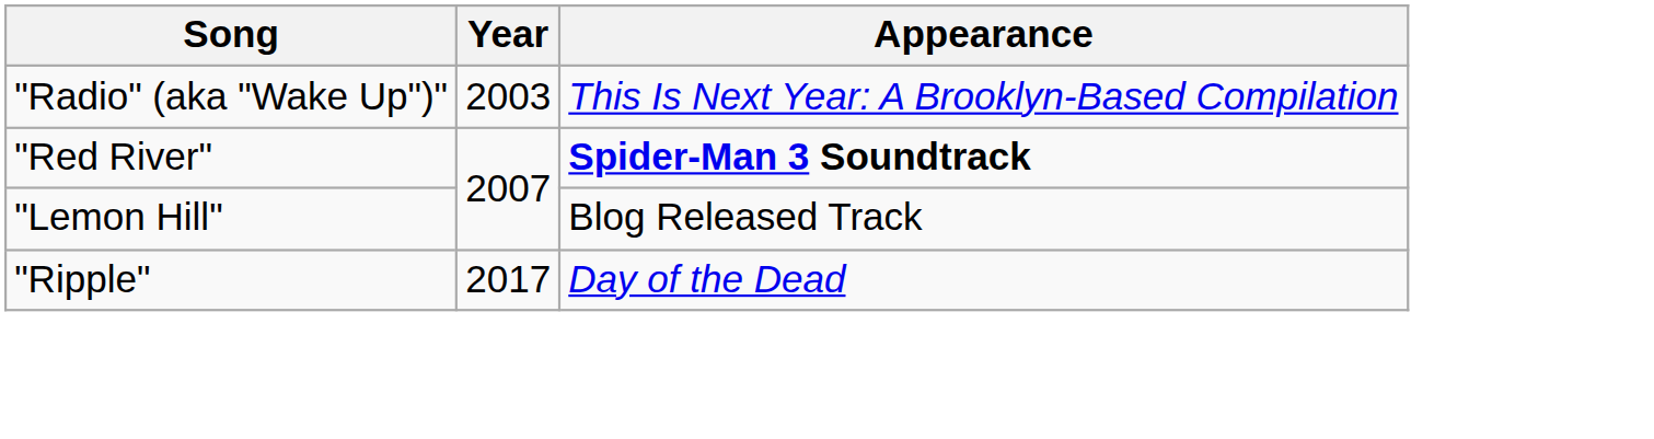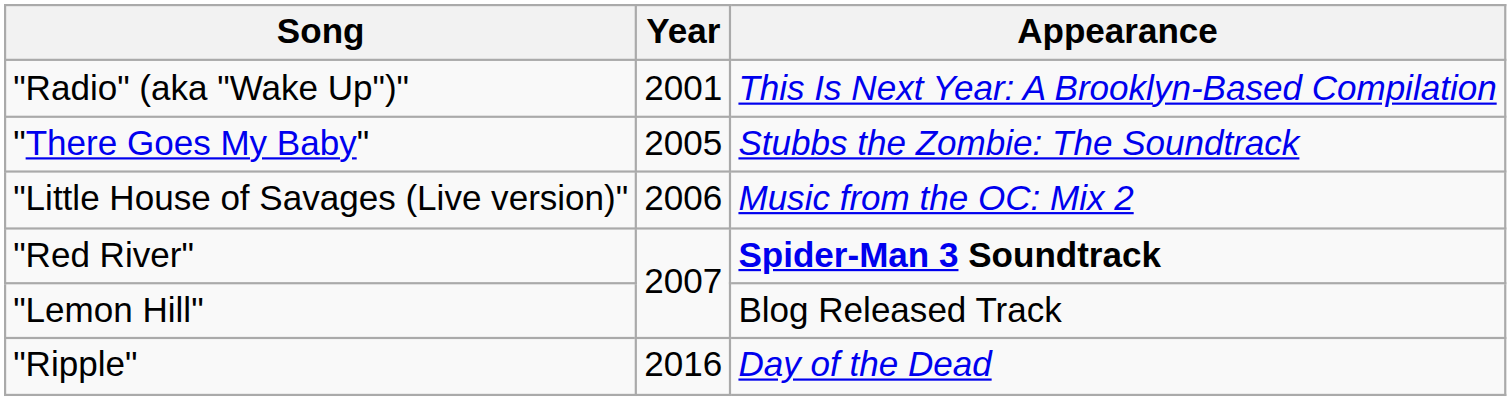"Radio" (aka "Wake Up")" | Year: 2003 -> 2001
+ row: "There Goes My Baby" | 2005 | Stubbs the Zombie: The Soundtrack
+ row: "Little House of Savages (Live version)" | 2006 | Music from the OC: Mix 2
"Ripple" | Year: 2017 -> 2016
